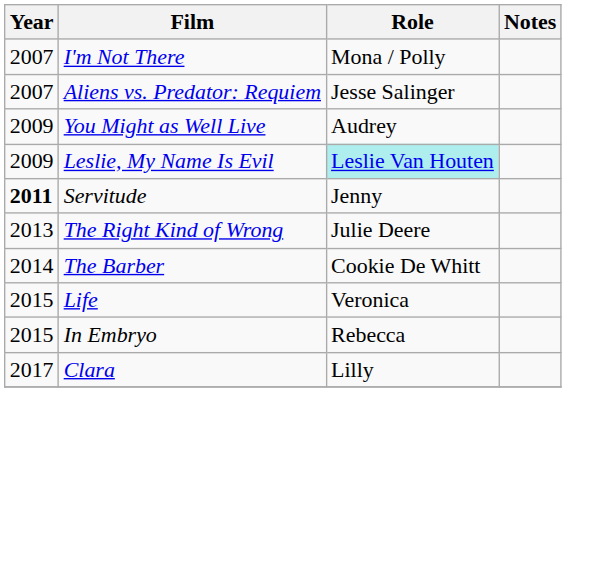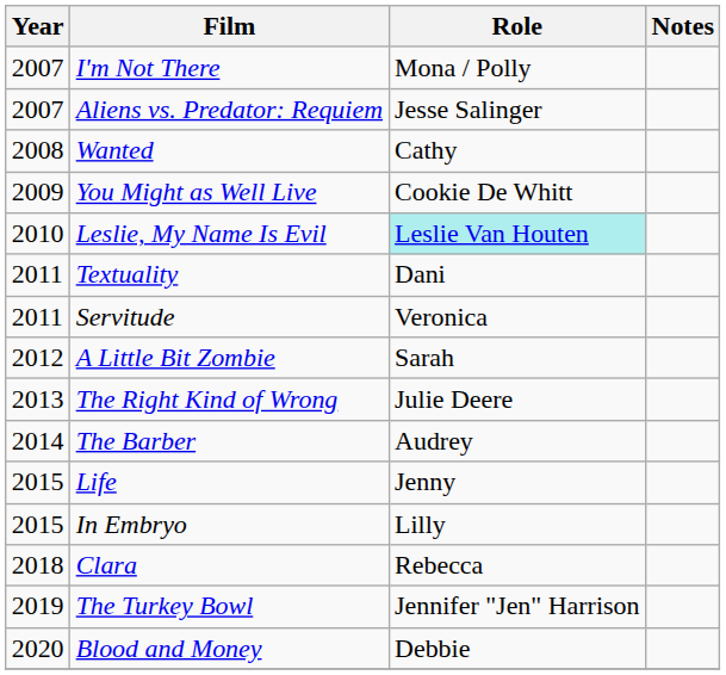+ row: 2008 | Wanted | Cathy
You Might as Well Live | Role: Audrey -> Cookie De Whitt
Leslie, My Name Is Evil | Year: 2009 -> 2010
+ row: 2011 | Textuality | Dani
Servitude | Year: bold -> normal
Servitude | Role: Jenny -> Veronica
+ row: 2012 | A Little Bit Zombie | Sarah
The Barber | Role: Cookie De Whitt -> Audrey
Life | Role: Veronica -> Jenny
In Embryo | Role: Rebecca -> Lilly
Clara | Year: 2017 -> 2018
Clara | Role: Lilly -> Rebecca
+ row: 2019 | The Turkey Bowl | Jennifer "Jen" Harrison
+ row: 2020 | Blood and Money | Debbie
